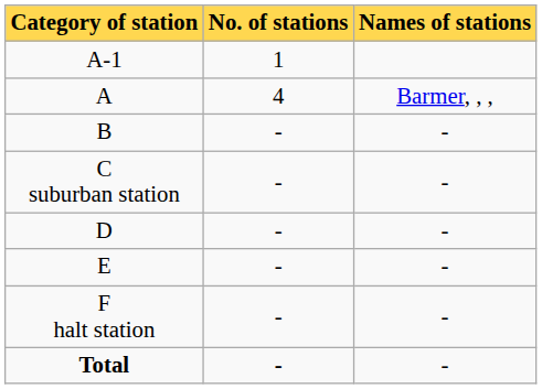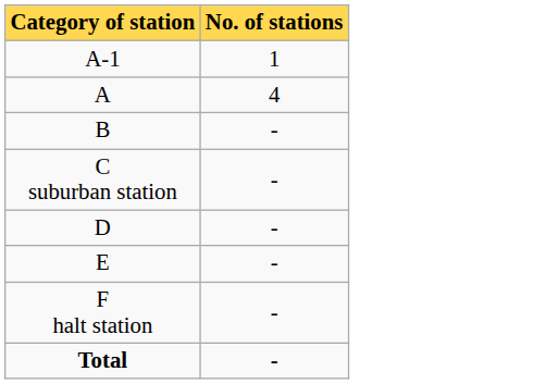- column: Names of stations | Barmer, , , | - | - | - | - | - | -
